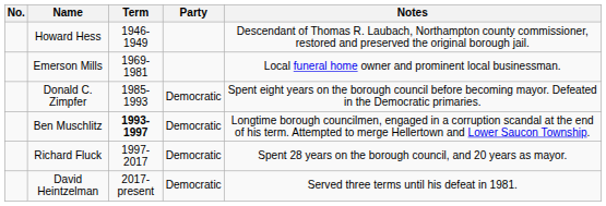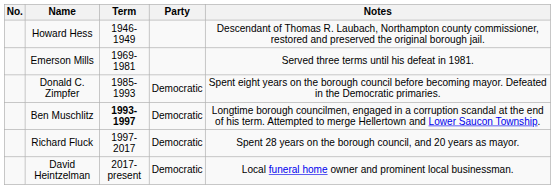Emerson Mills | Notes: Local funeral home owner and prominent local businessman. -> Served three terms until his defeat in 1981.
David Heintzelman | Notes: Served three terms until his defeat in 1981. -> Local funeral home owner and prominent local businessman.
